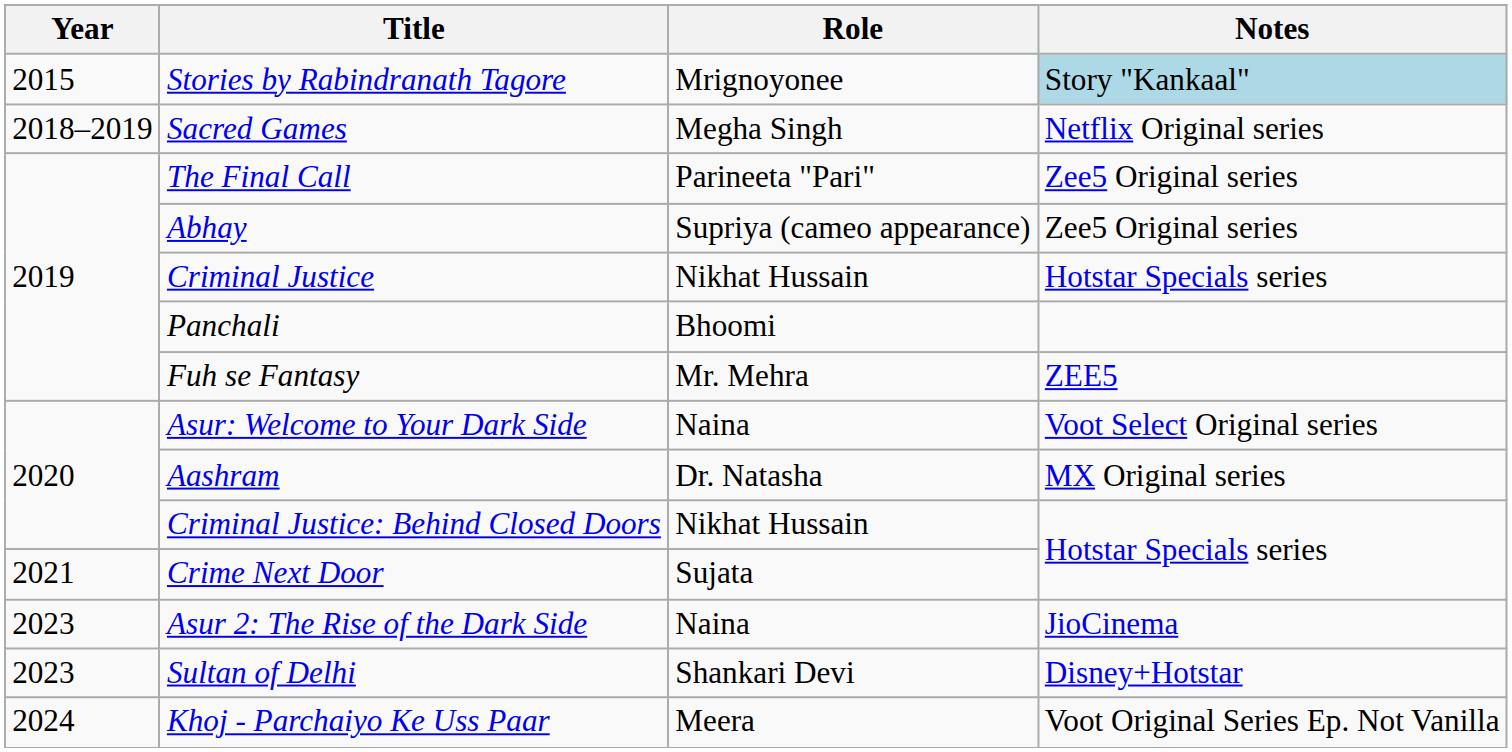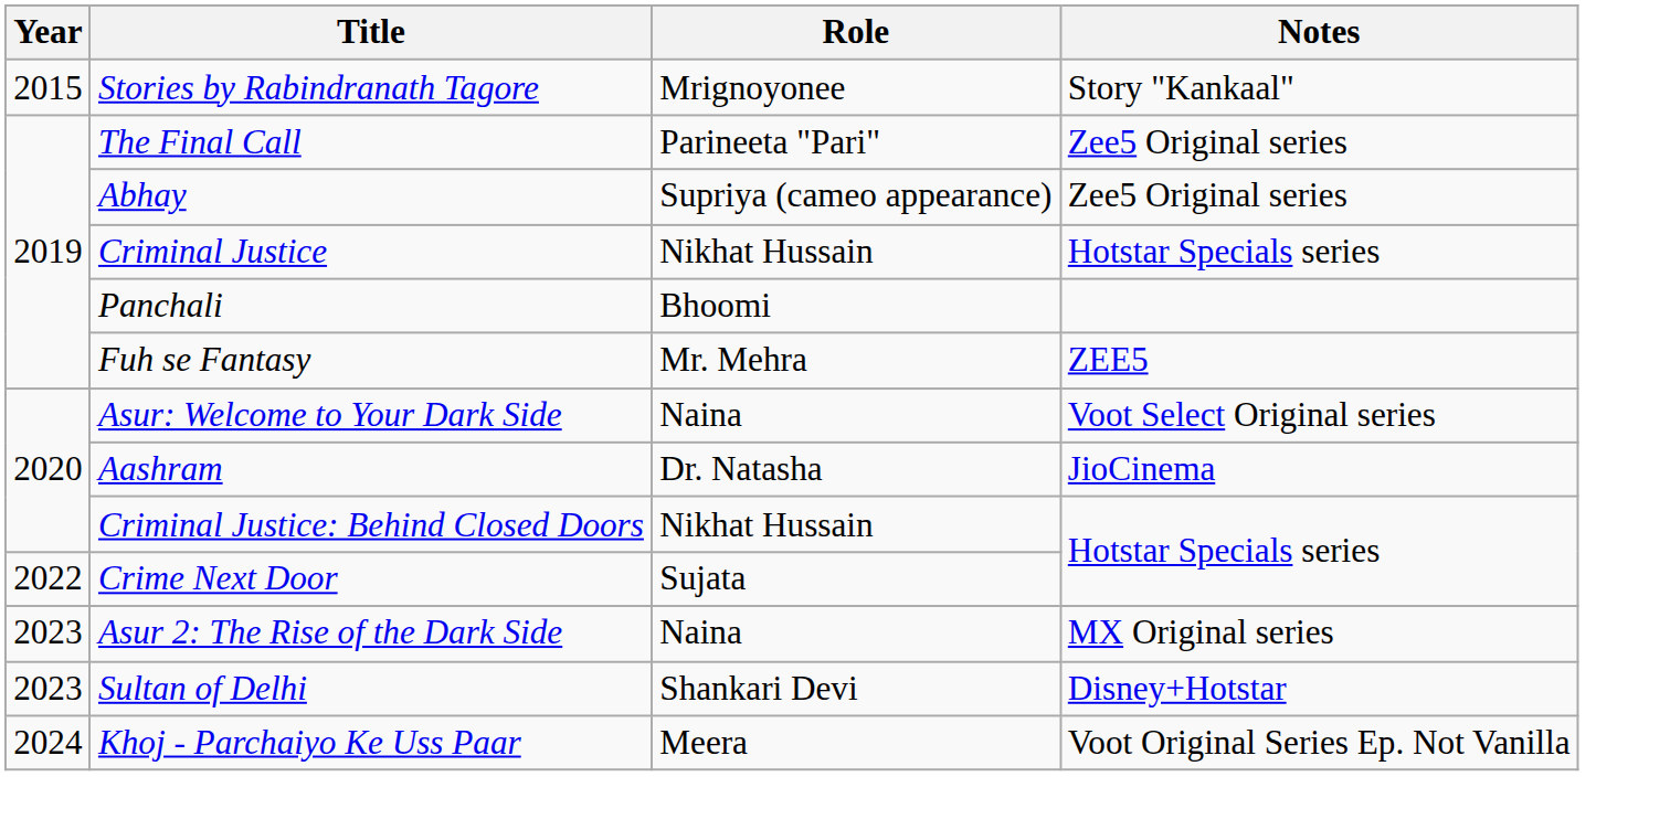Stories by Rabindranath Tagore | Notes: lightblue background -> no background
- row: 2018–2019 | Sacred Games | Megha Singh | Netflix Original series
Aashram | Notes: MX Original series -> JioCinema
Crime Next Door | Year: 2021 -> 2022
Asur 2: The Rise of the Dark Side | Notes: JioCinema -> MX Original series
